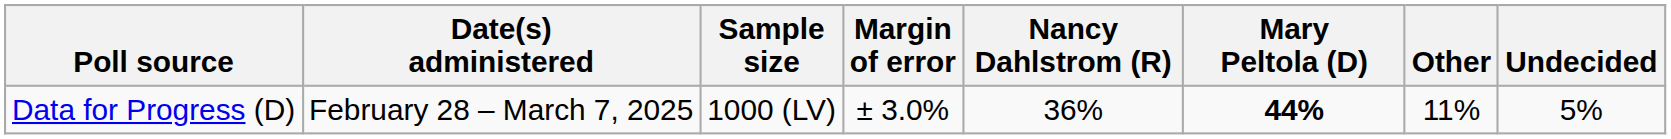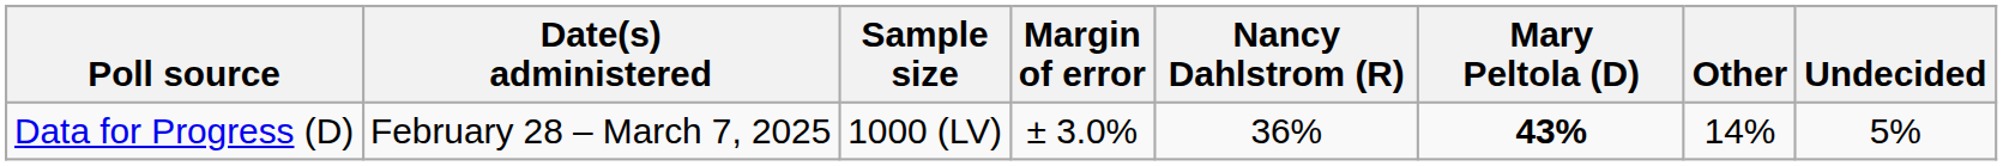Data for Progress (D) | Mary Peltola (D): 44% -> 43%
Data for Progress (D) | Other: 11% -> 14%
